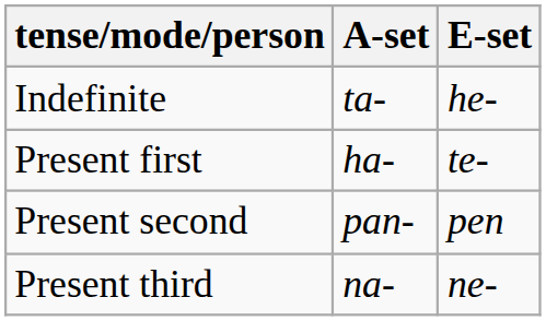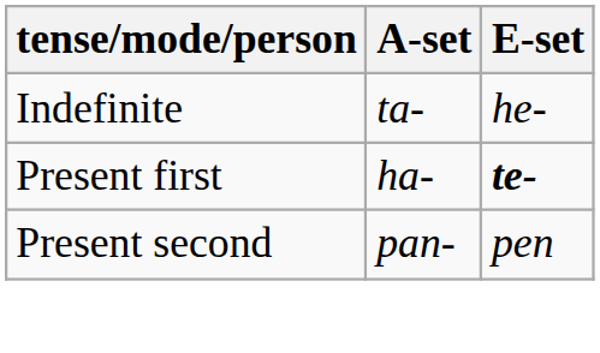Present first | E-set: normal -> bold
- row: Present third | na- | ne-
